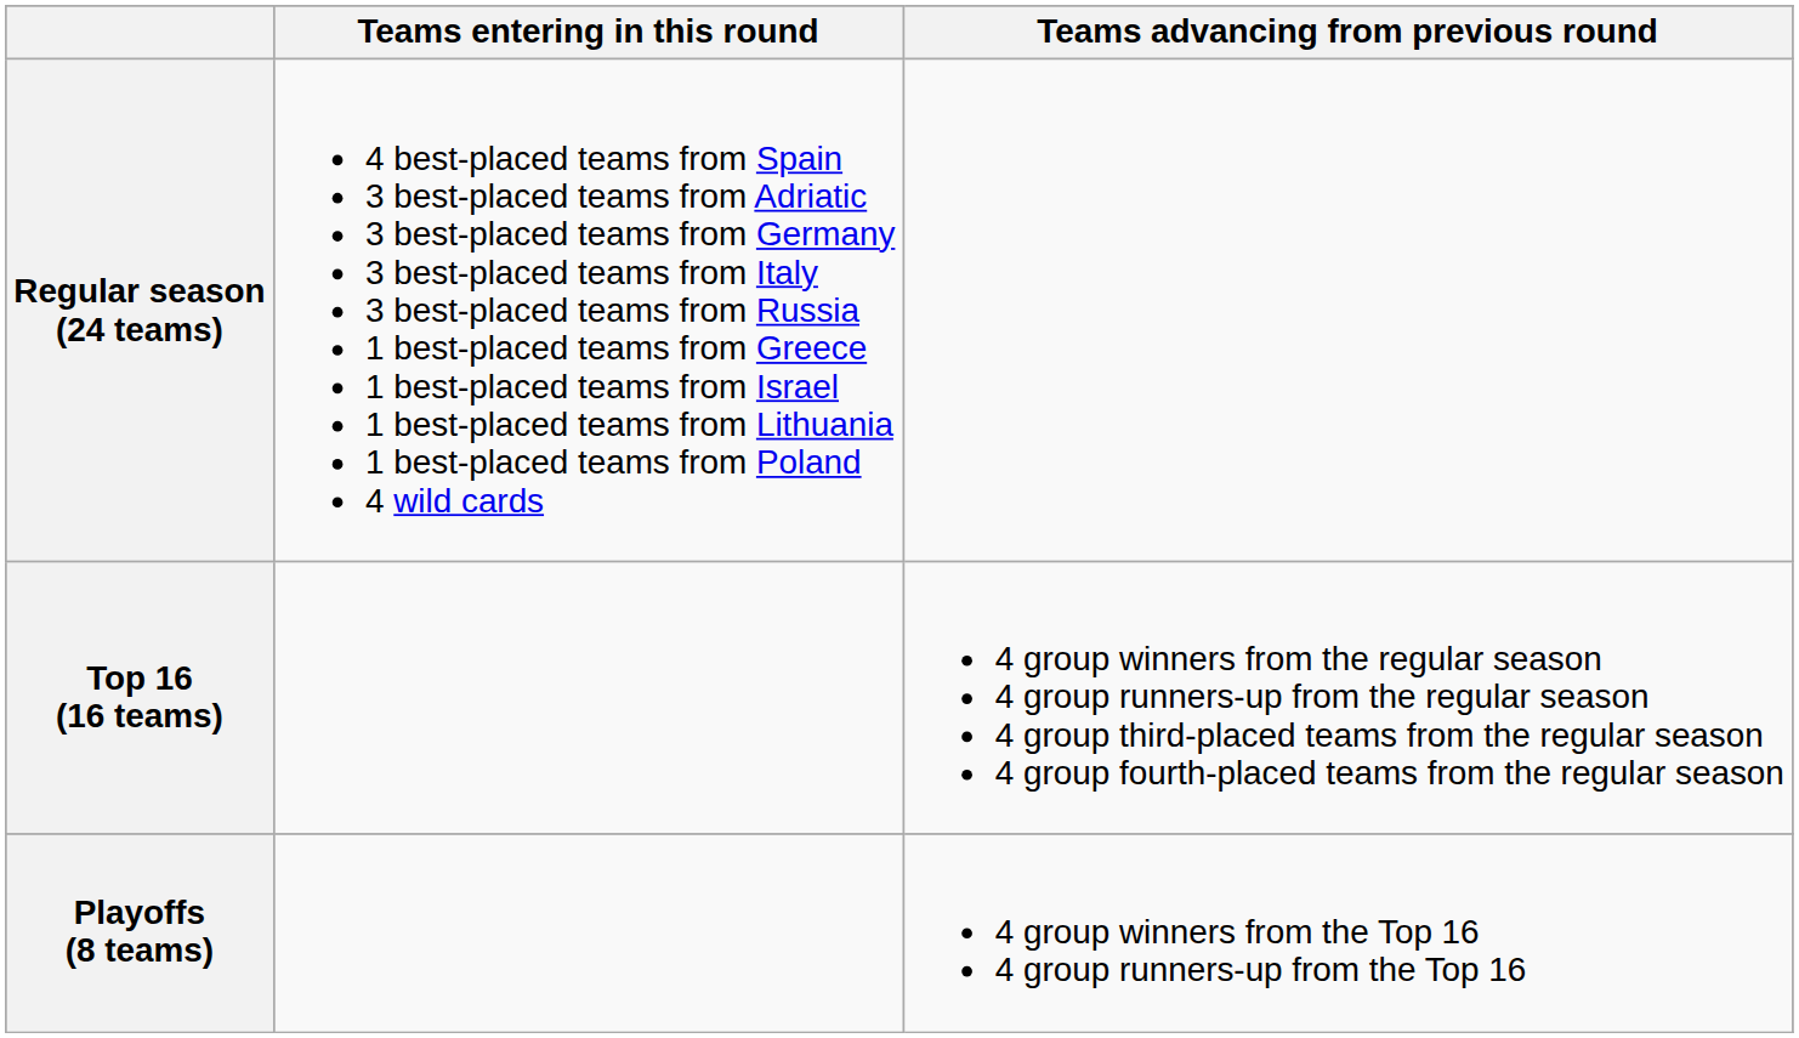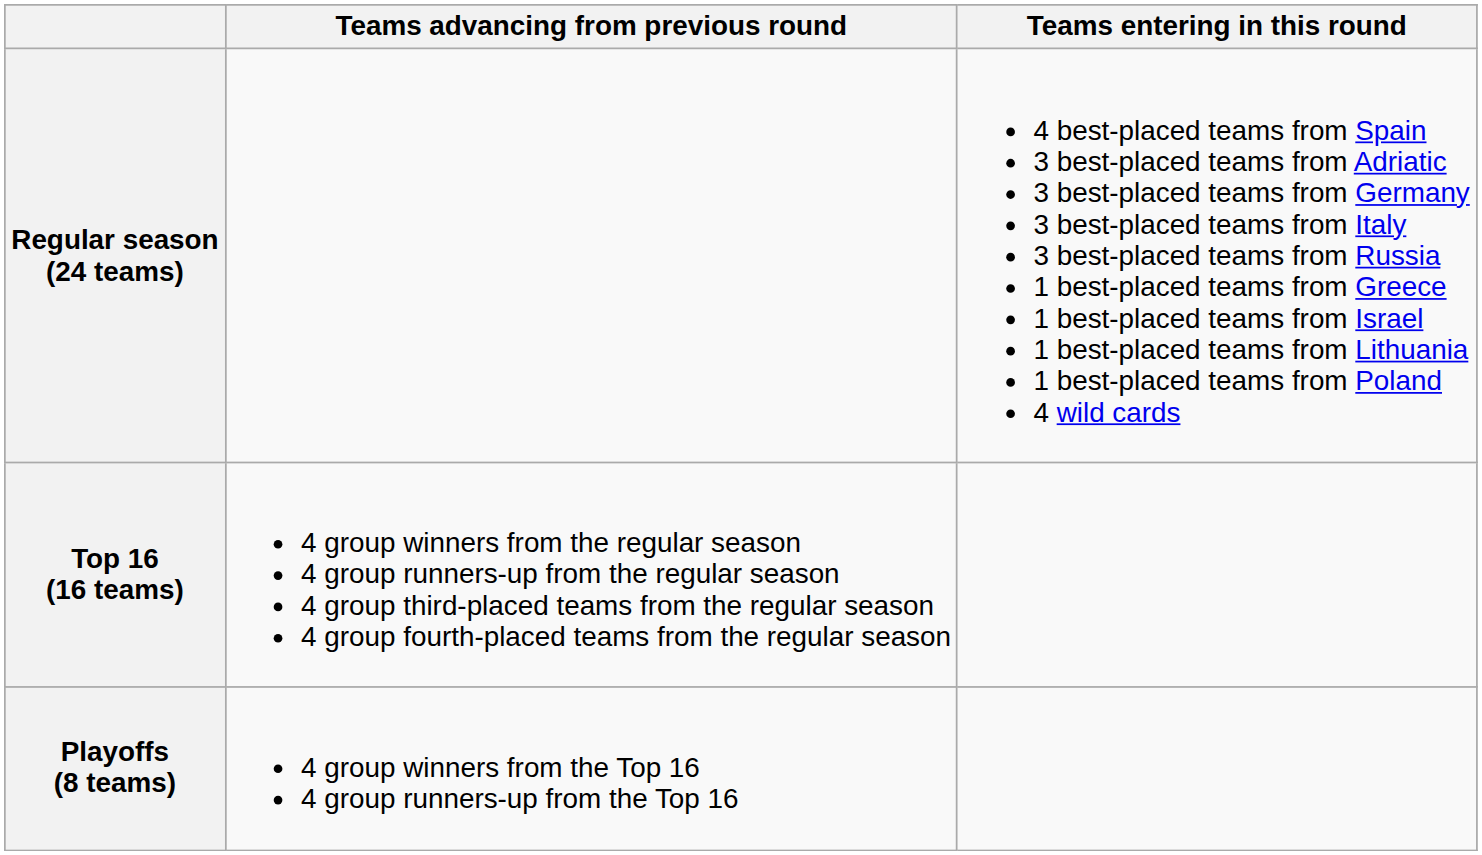columns swapped: Teams entering in this round <-> Teams advancing from previous round
